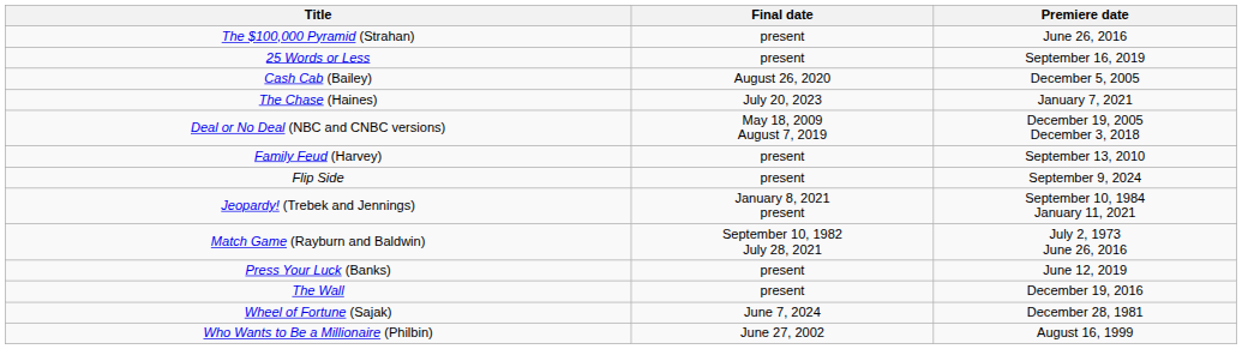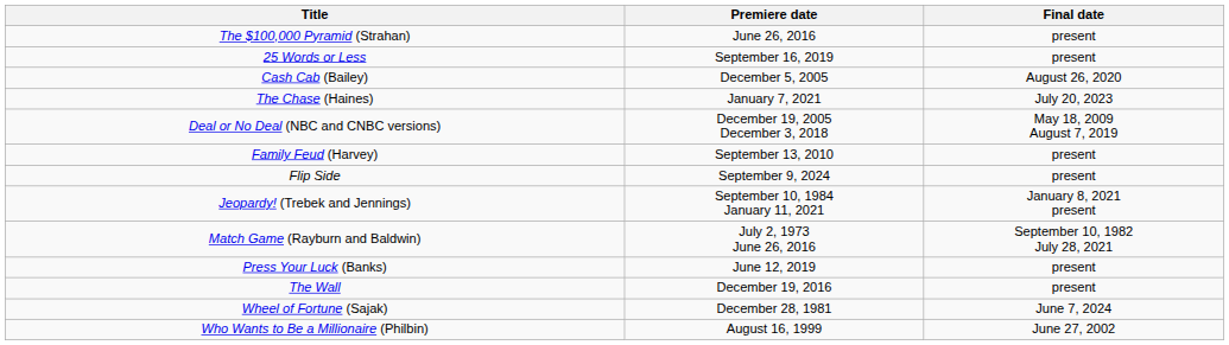columns swapped: Premiere date <-> Final date
